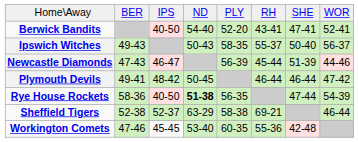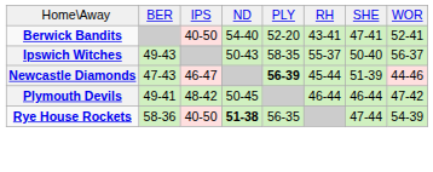Newcastle Diamonds | column 5: normal -> bold
- row: Sheffield Tigers | 52-38 | 52-37 | 63-29 | 58-38 | 69-21 | 46-44
- row: Workington Comets | 47-46 | 45-45 | 53-40 | 60-35 | 55-36 | 42-48
